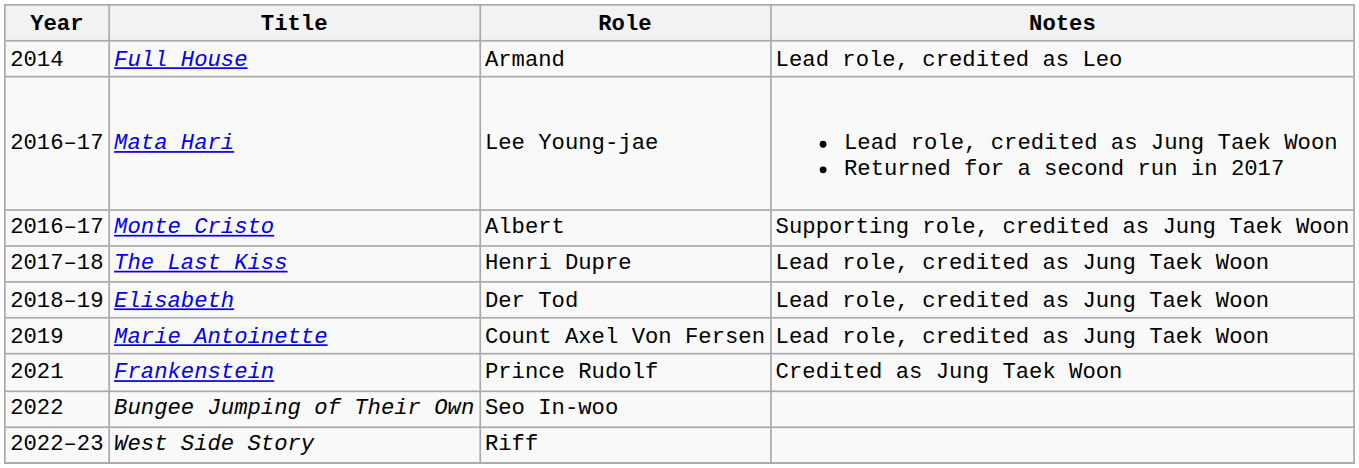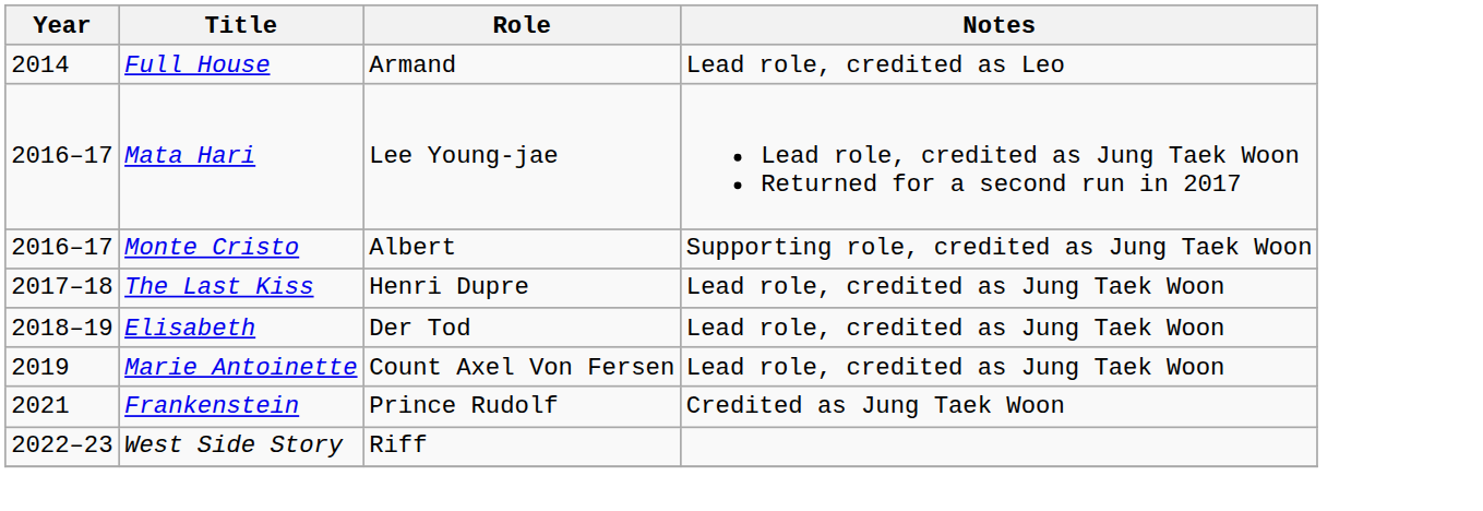- row: 2022 | Bungee Jumping of Their Own | Seo In-woo
